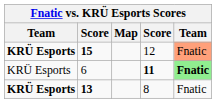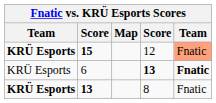6 | column 4: 11 -> 13
6 | column 5: lightgreen background -> no background
